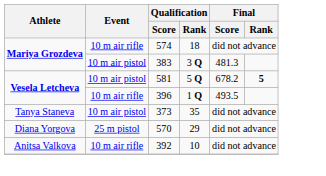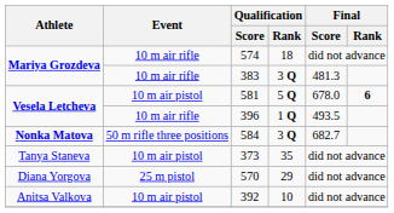383 | Event: 10 m air pistol -> 10 m air rifle
581 | Final / Score: 678.2 -> 678.0
581 | Final / Rank: 5 -> 6
+ row: Nonka Matova | 50 m rifle three positions | 584 | 3 Q | 682.7
392 | Event: 10 m air rifle -> 10 m air pistol
